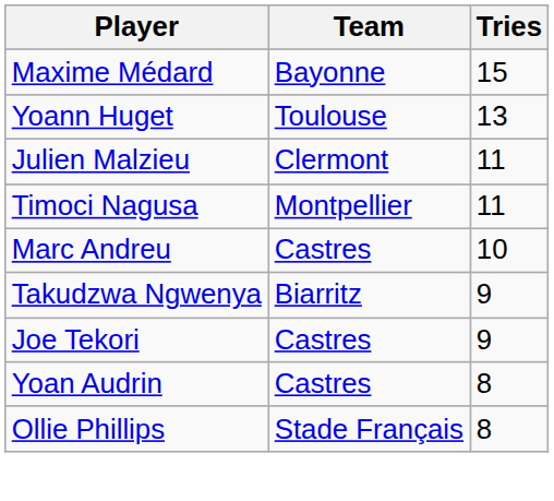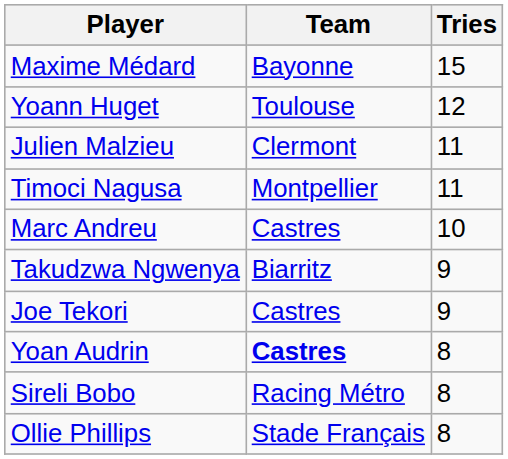Yoann Huget | Tries: 13 -> 12
Yoan Audrin | Team: normal -> bold
+ row: Sireli Bobo | Racing Métro | 8
